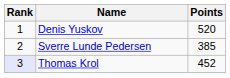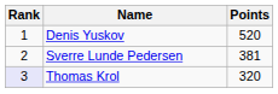Sverre Lunde Pedersen | Points: 385 -> 381
Thomas Krol | Points: 452 -> 320
